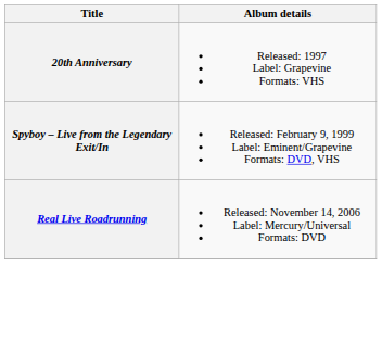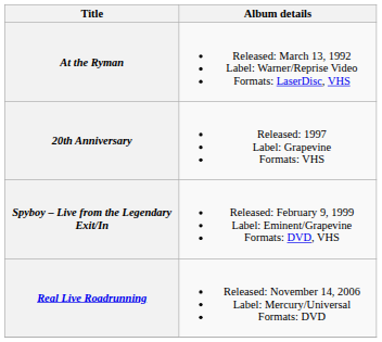+ row: At the Ryman | Released: March 13, 1992 Label: Warner/Reprise Video Formats: LaserDisc, VHS
